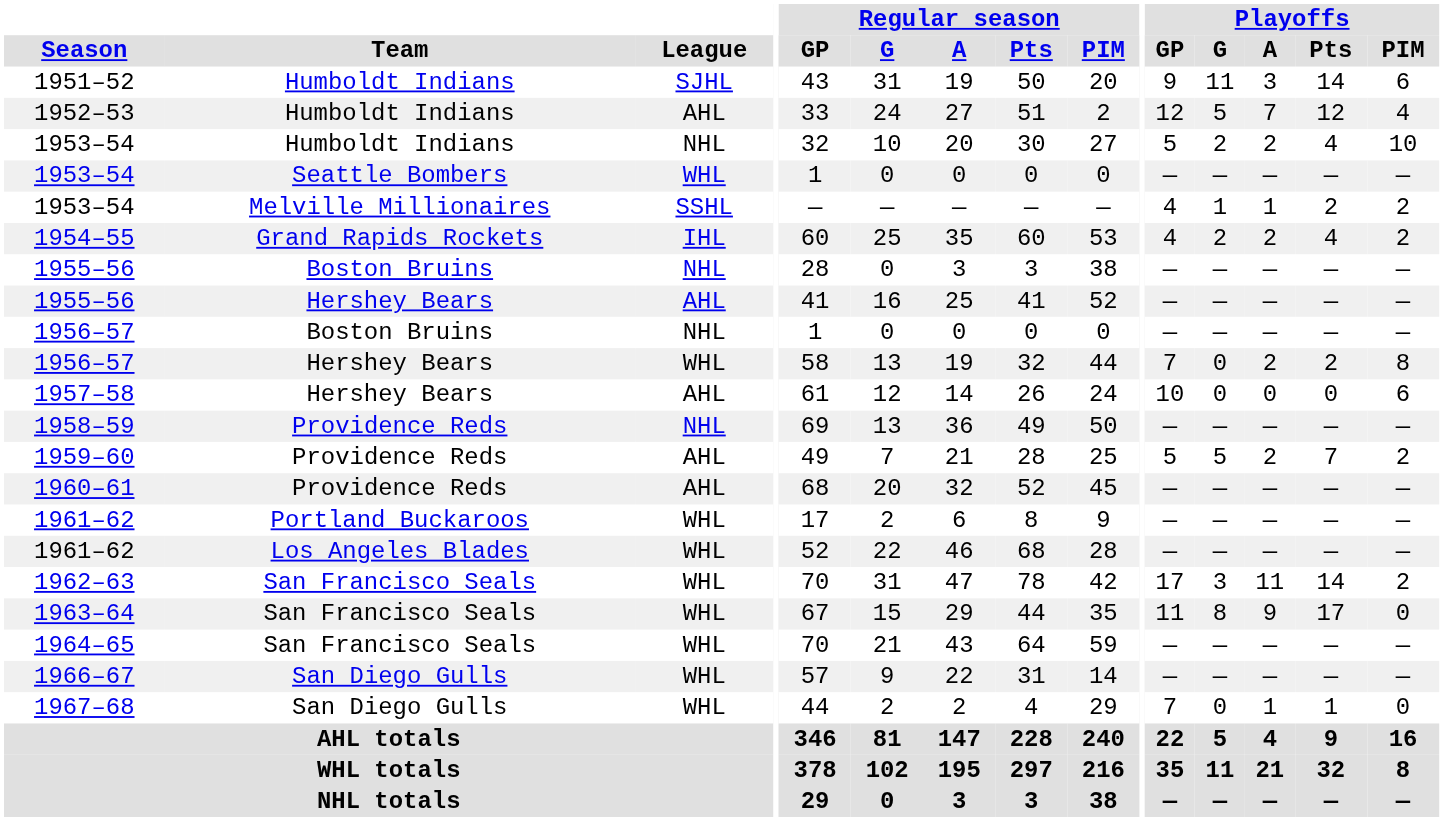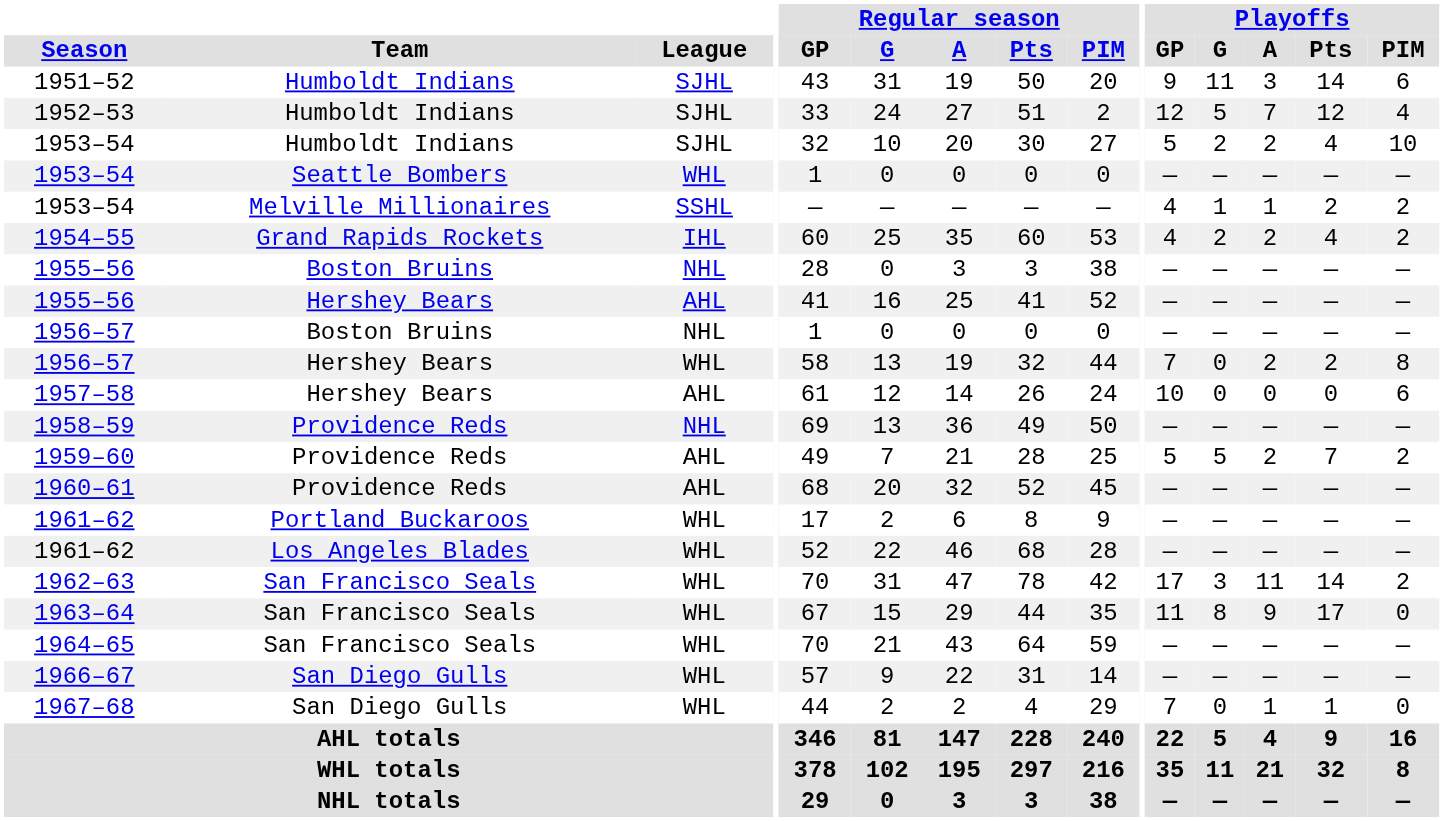1952–53 | League: AHL -> SJHL
1953–54 / Humboldt Indians | League: NHL -> SJHL
